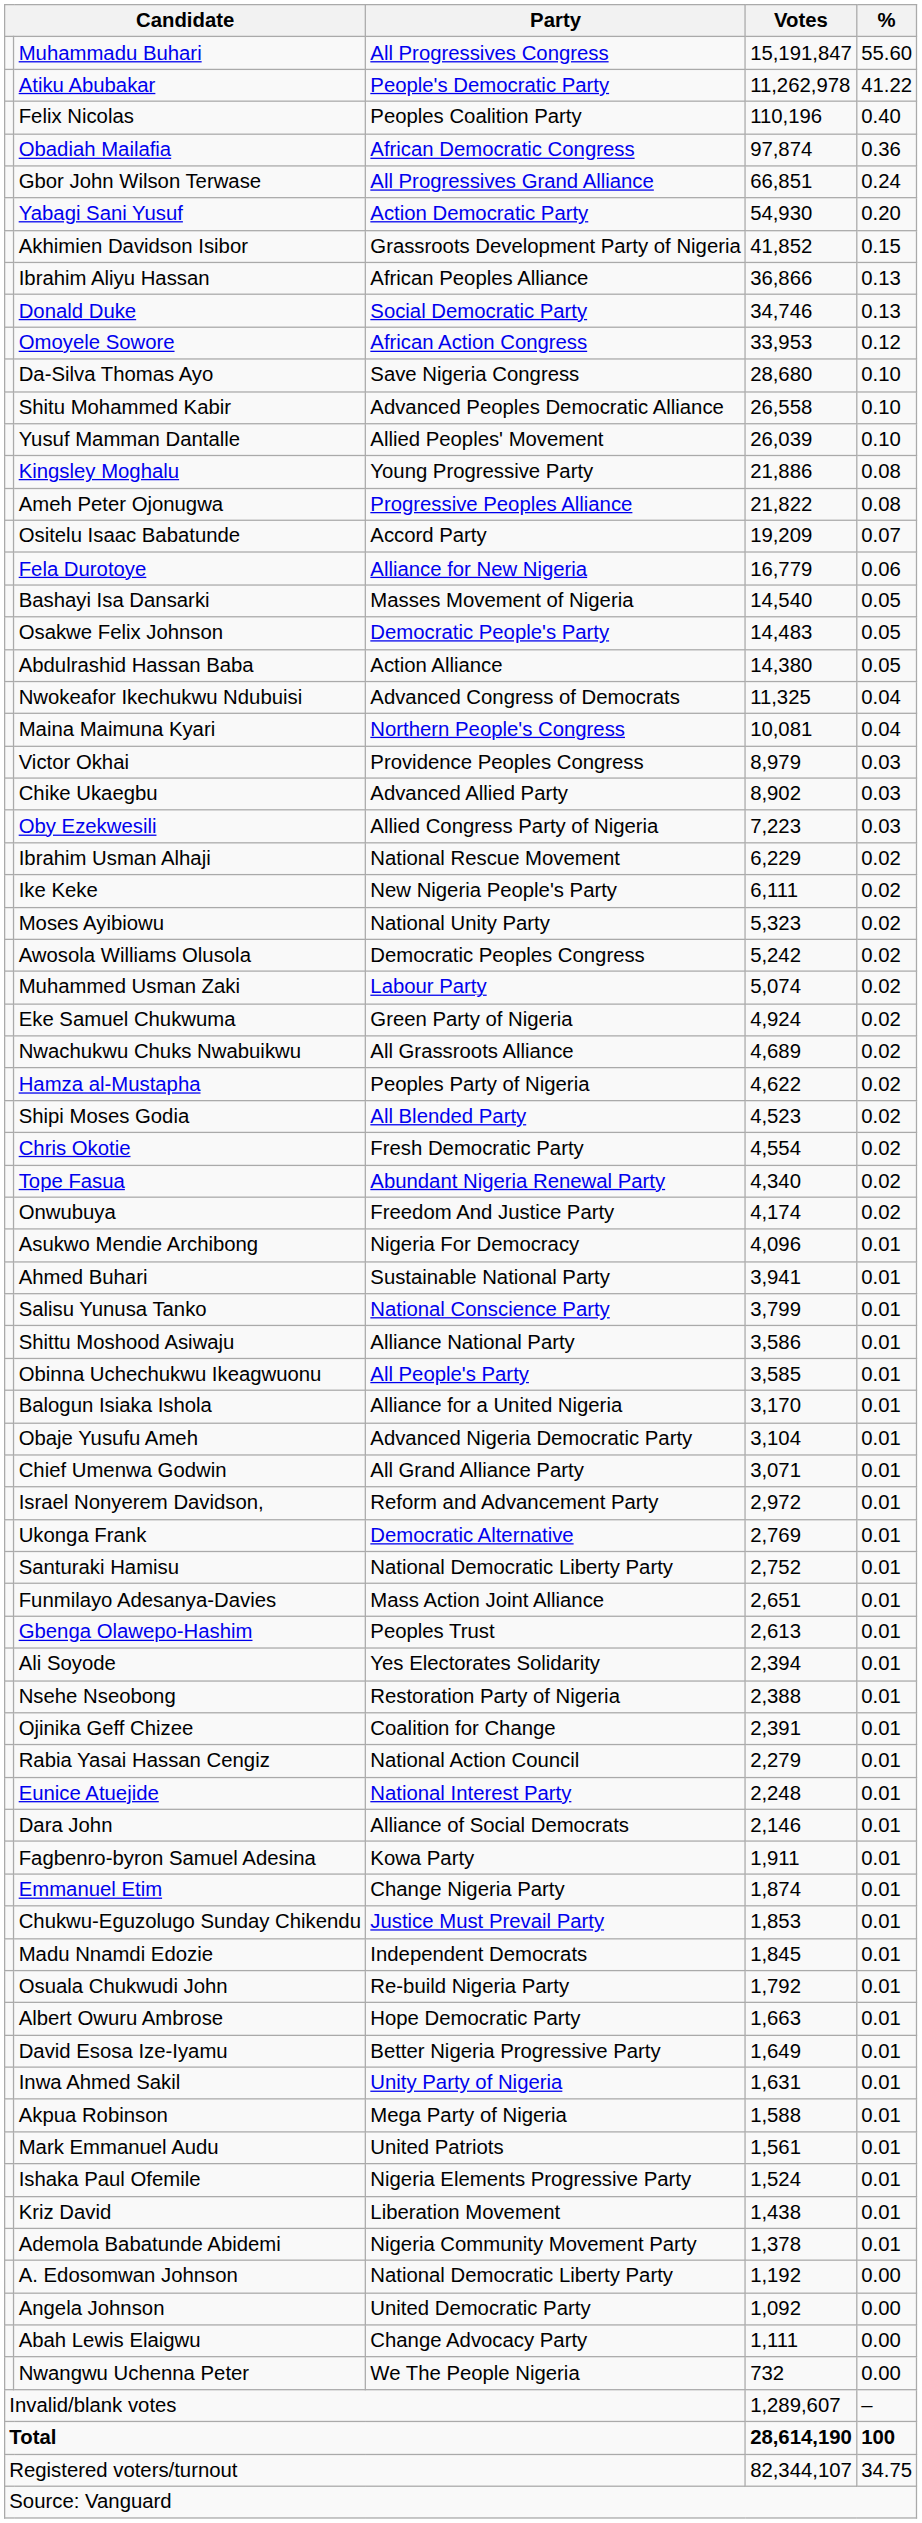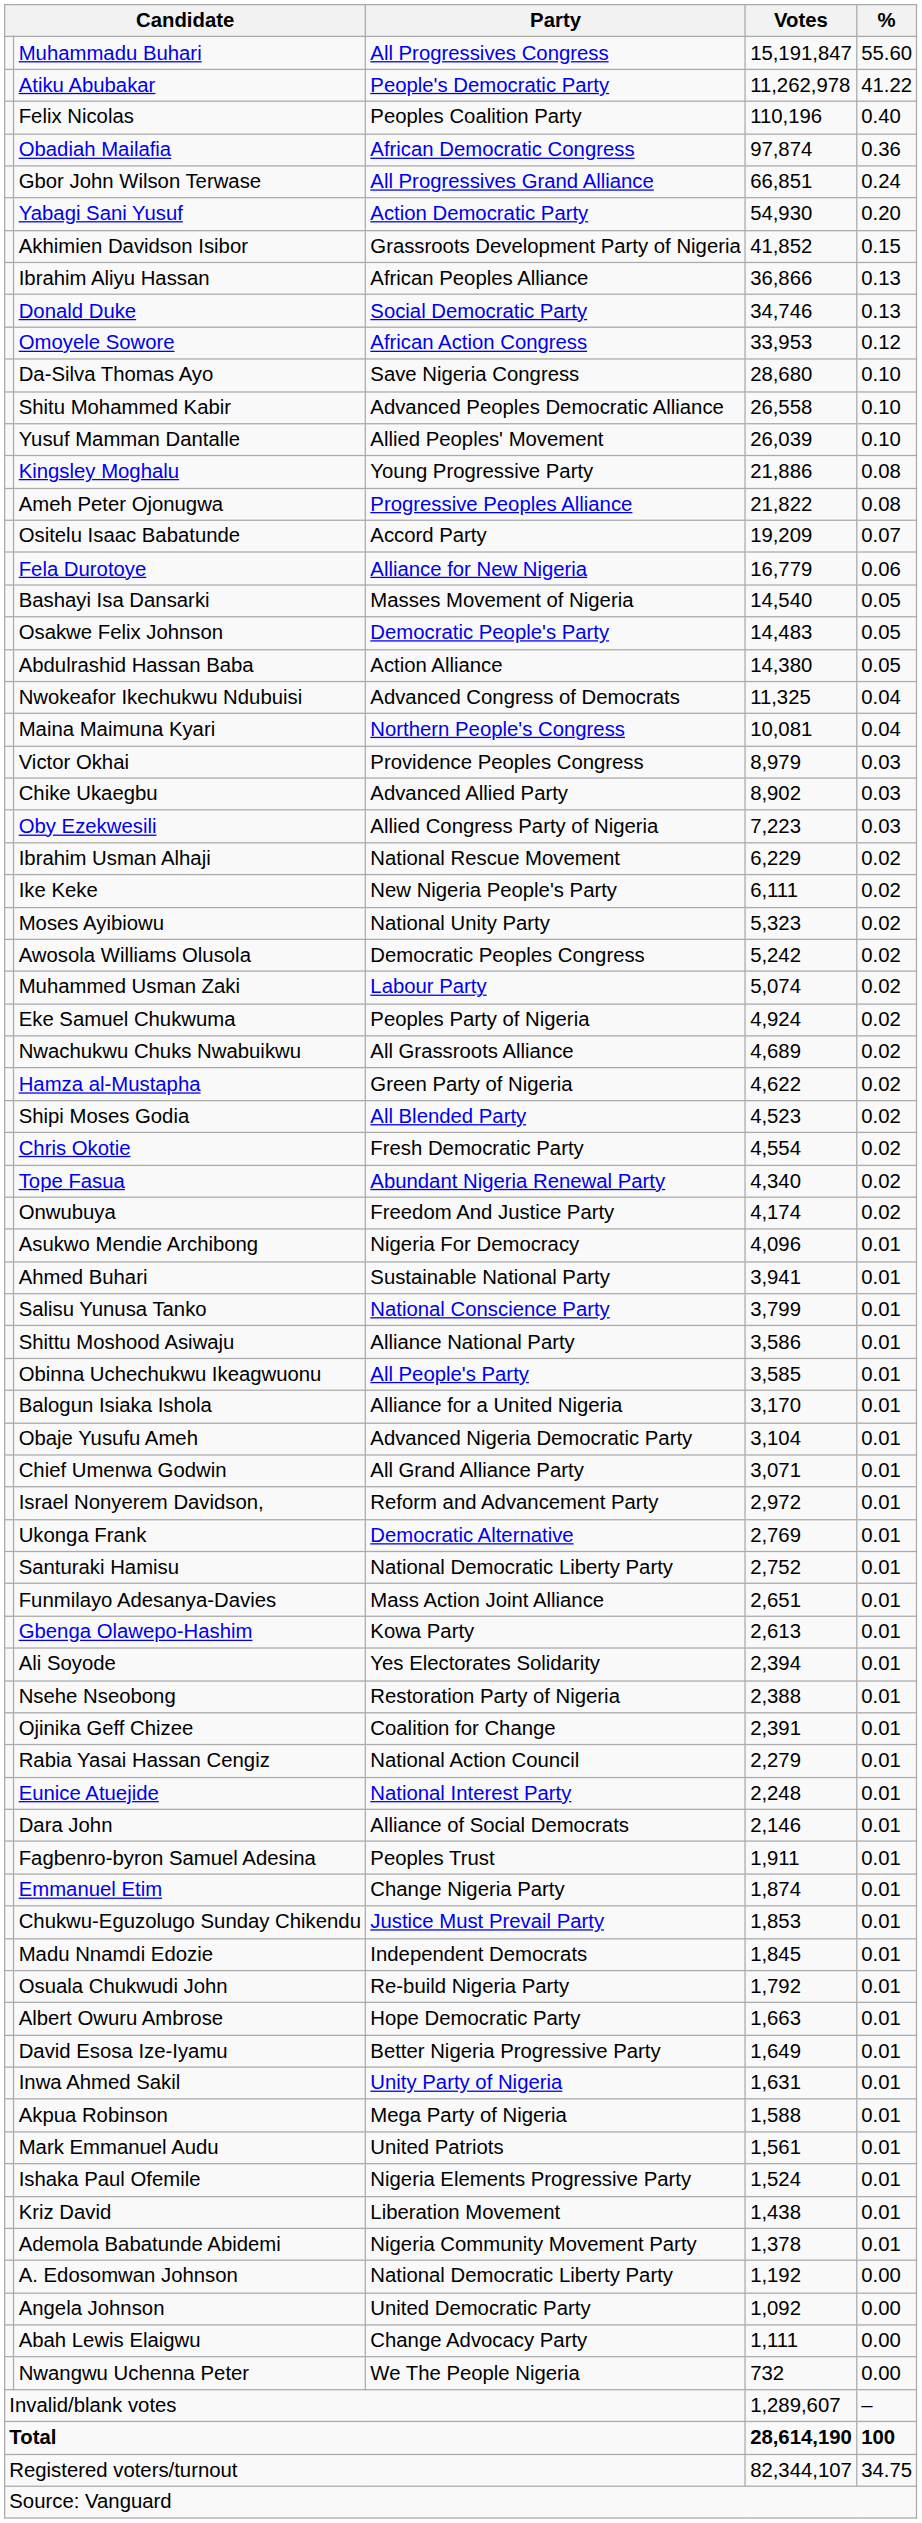Eke Samuel Chukwuma | Party: Green Party of Nigeria -> Peoples Party of Nigeria
Hamza al-Mustapha | Party: Peoples Party of Nigeria -> Green Party of Nigeria
Gbenga Olawepo-Hashim | Party: Peoples Trust -> Kowa Party
Fagbenro-byron Samuel Adesina | Party: Kowa Party -> Peoples Trust
